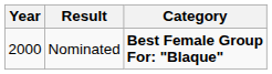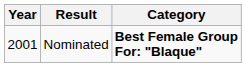Nominated | Year: 2000 -> 2001
